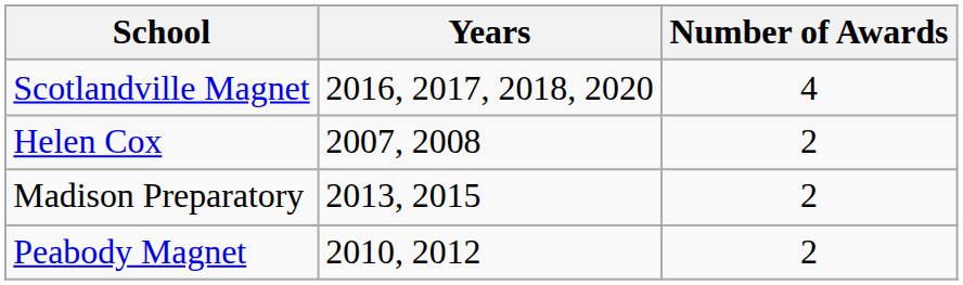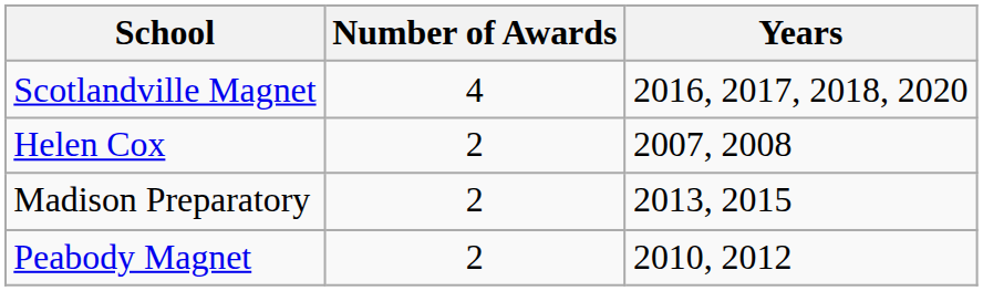columns swapped: Number of Awards <-> Years
